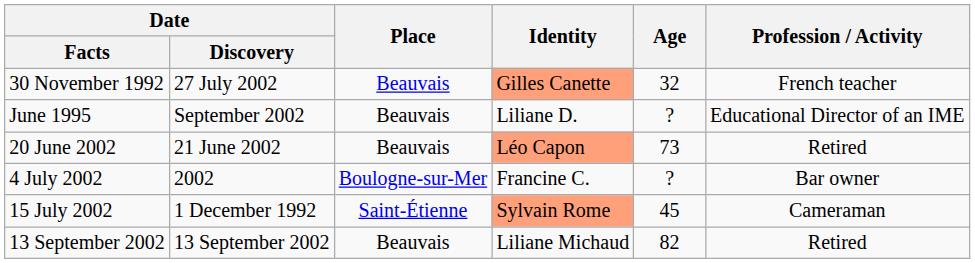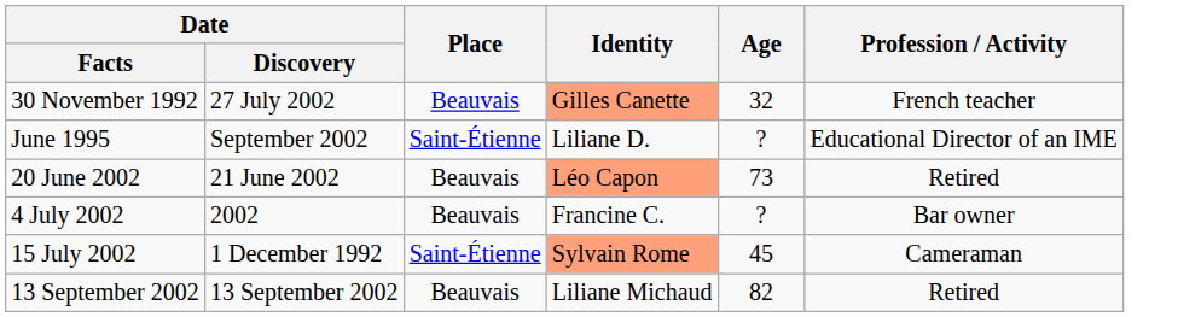June 1995 | Place: Beauvais -> Saint-Étienne
4 July 2002 | Place: Boulogne-sur-Mer -> Beauvais
